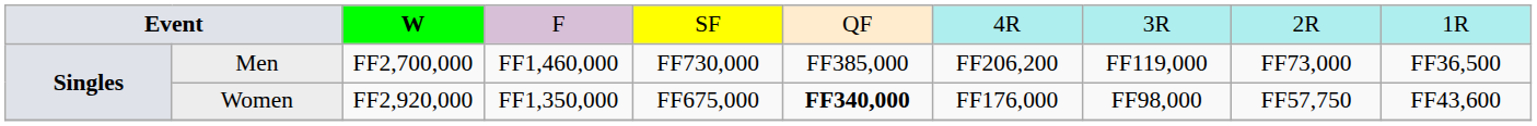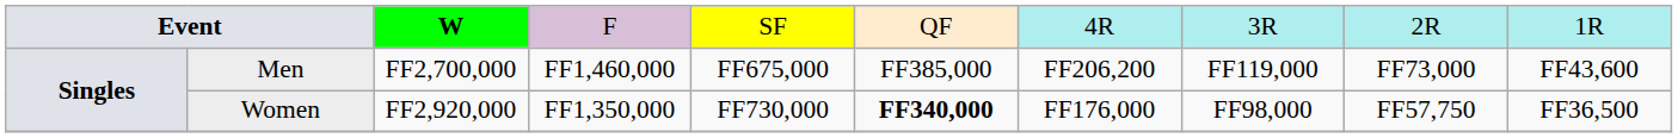Men | column 5: FF730,000 -> FF675,000
Men | column 10: FF36,500 -> FF43,600
Women | column 5: FF675,000 -> FF730,000
Women | column 10: FF43,600 -> FF36,500
